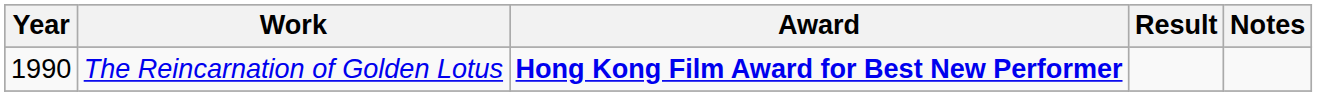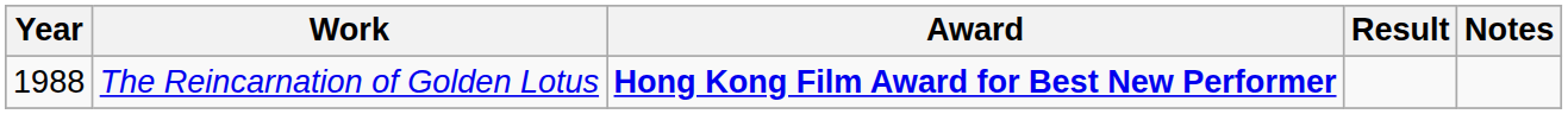The Reincarnation of Golden Lotus | Year: 1990 -> 1988
